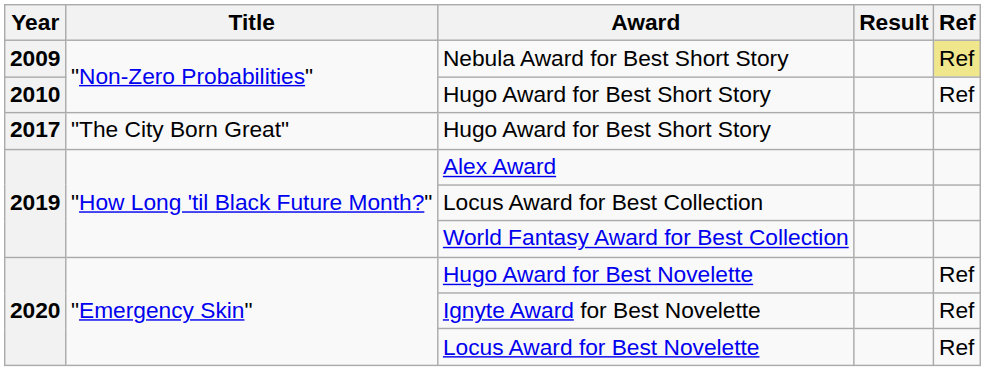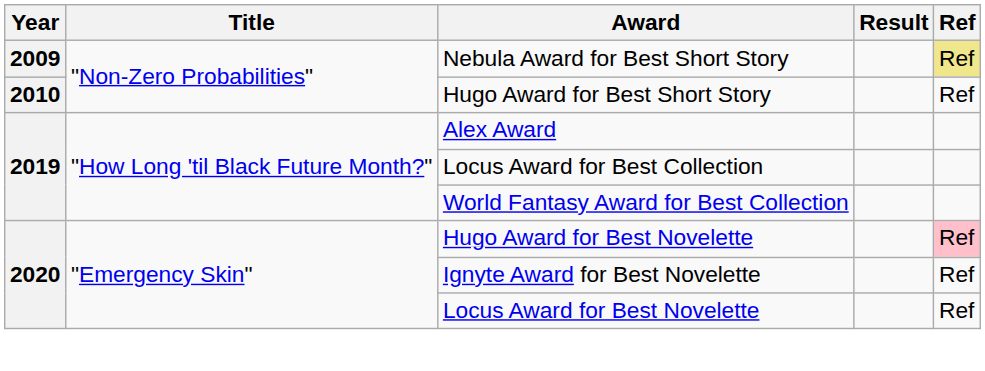- row: 2017 | "The City Born Great" | Hugo Award for Best Short Story
Hugo Award for Best Novelette | Ref: no background -> pink background
